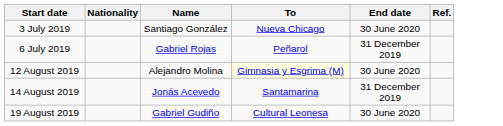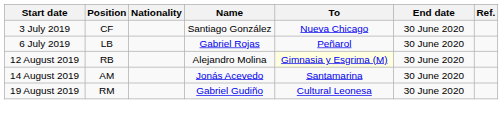+ column: Position | CF | LB | RB | AM | RM
6 July 2019 | End date: 31 December 2019 -> 30 June 2020
14 August 2019 | End date: 31 December 2019 -> 30 June 2020
